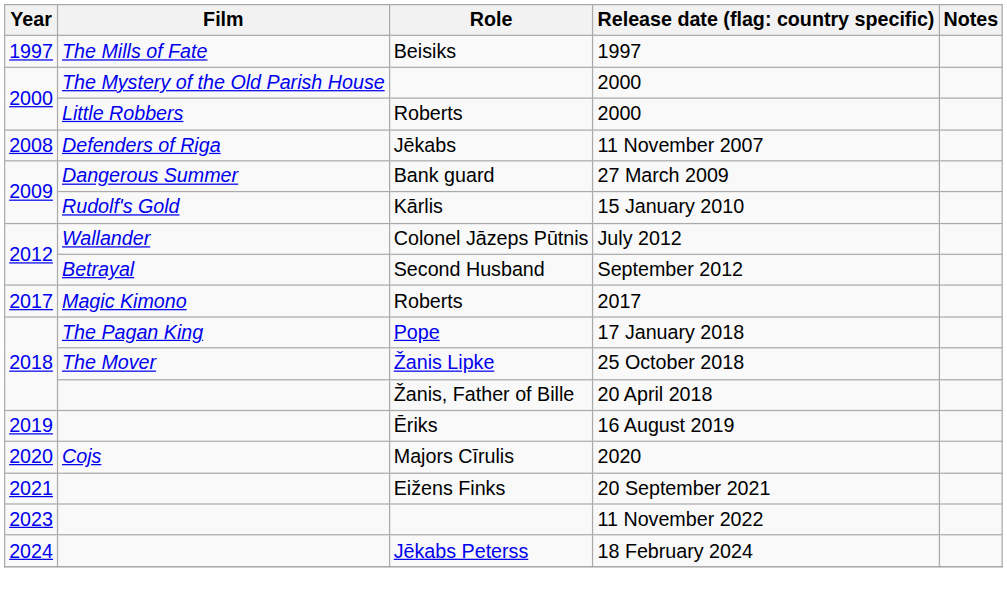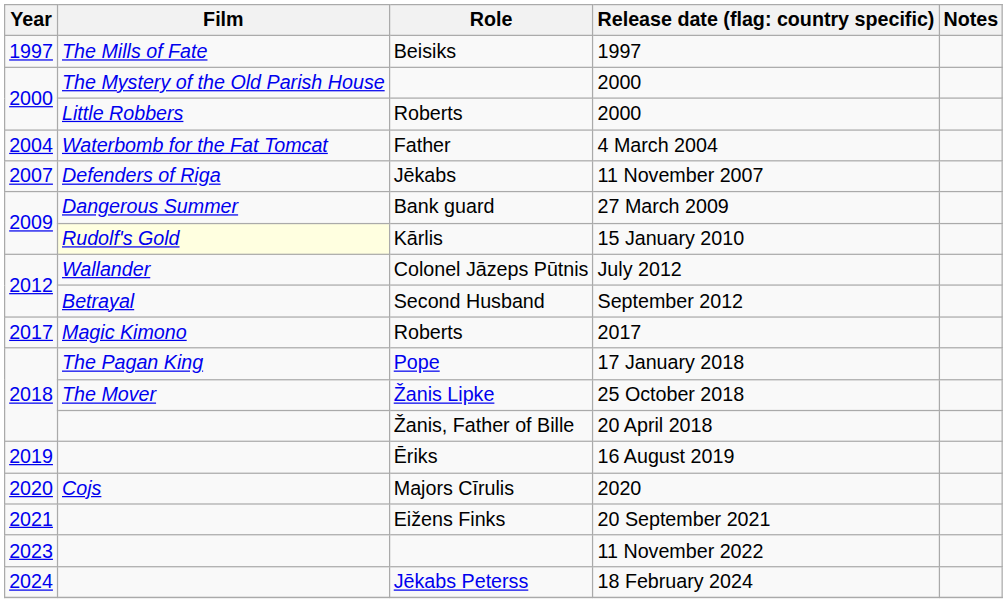+ row: 2004 | Waterbomb for the Fat Tomcat | Father | 4 March 2004
11 November 2007 | Year: 2008 -> 2007
15 January 2010 | Film: no background -> lightyellow background
